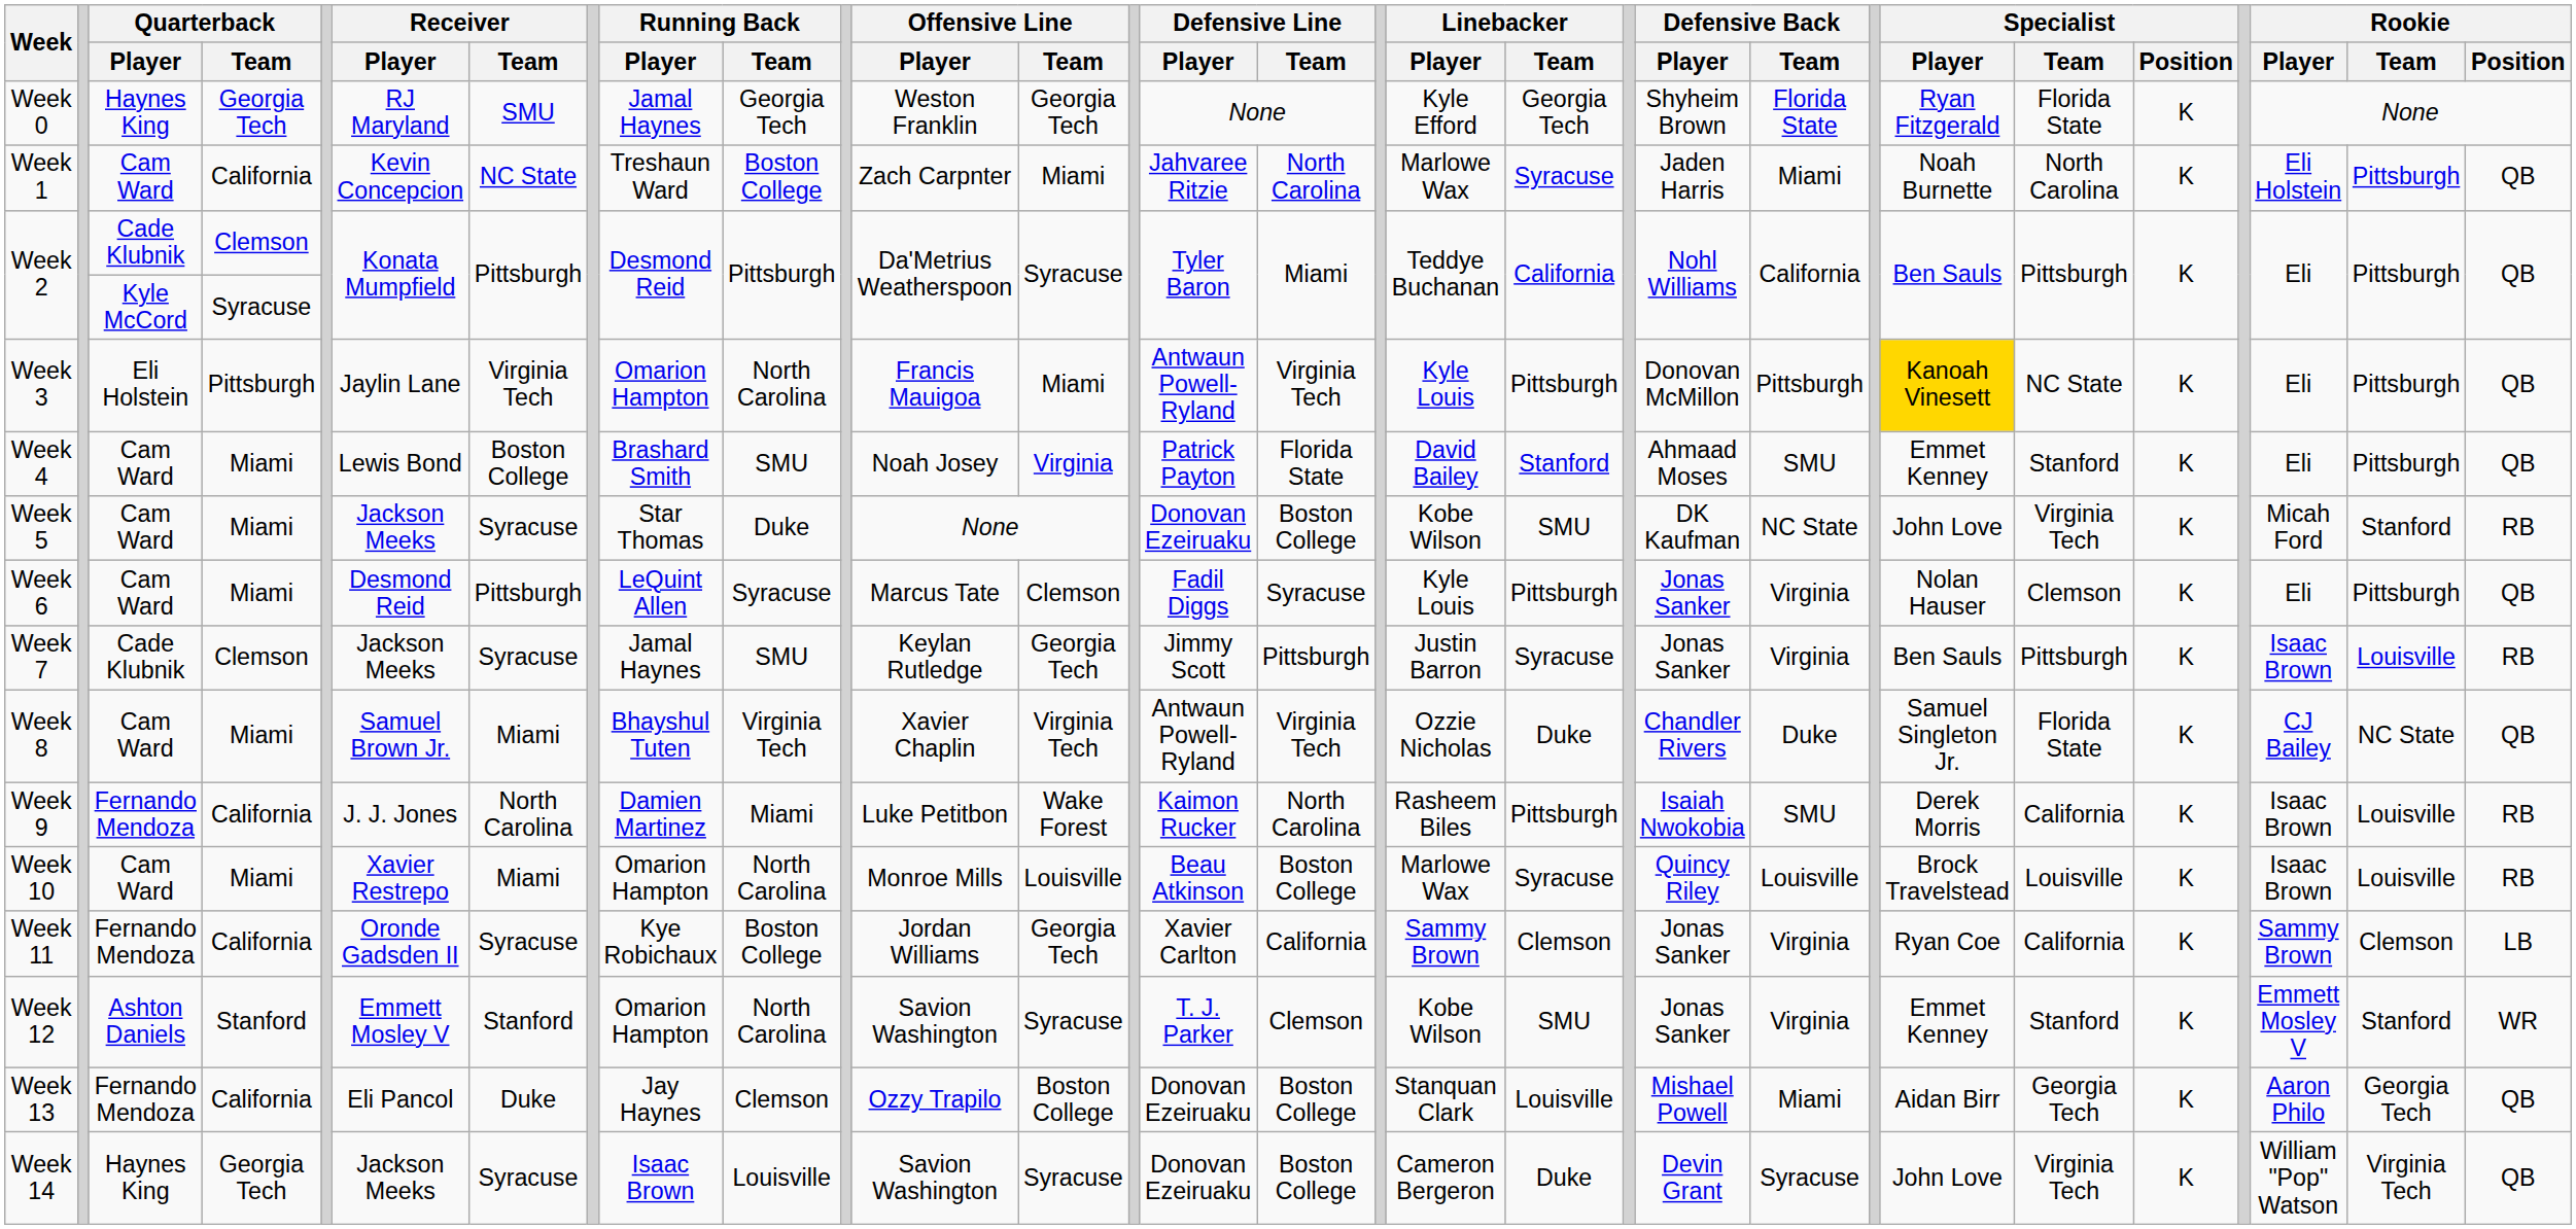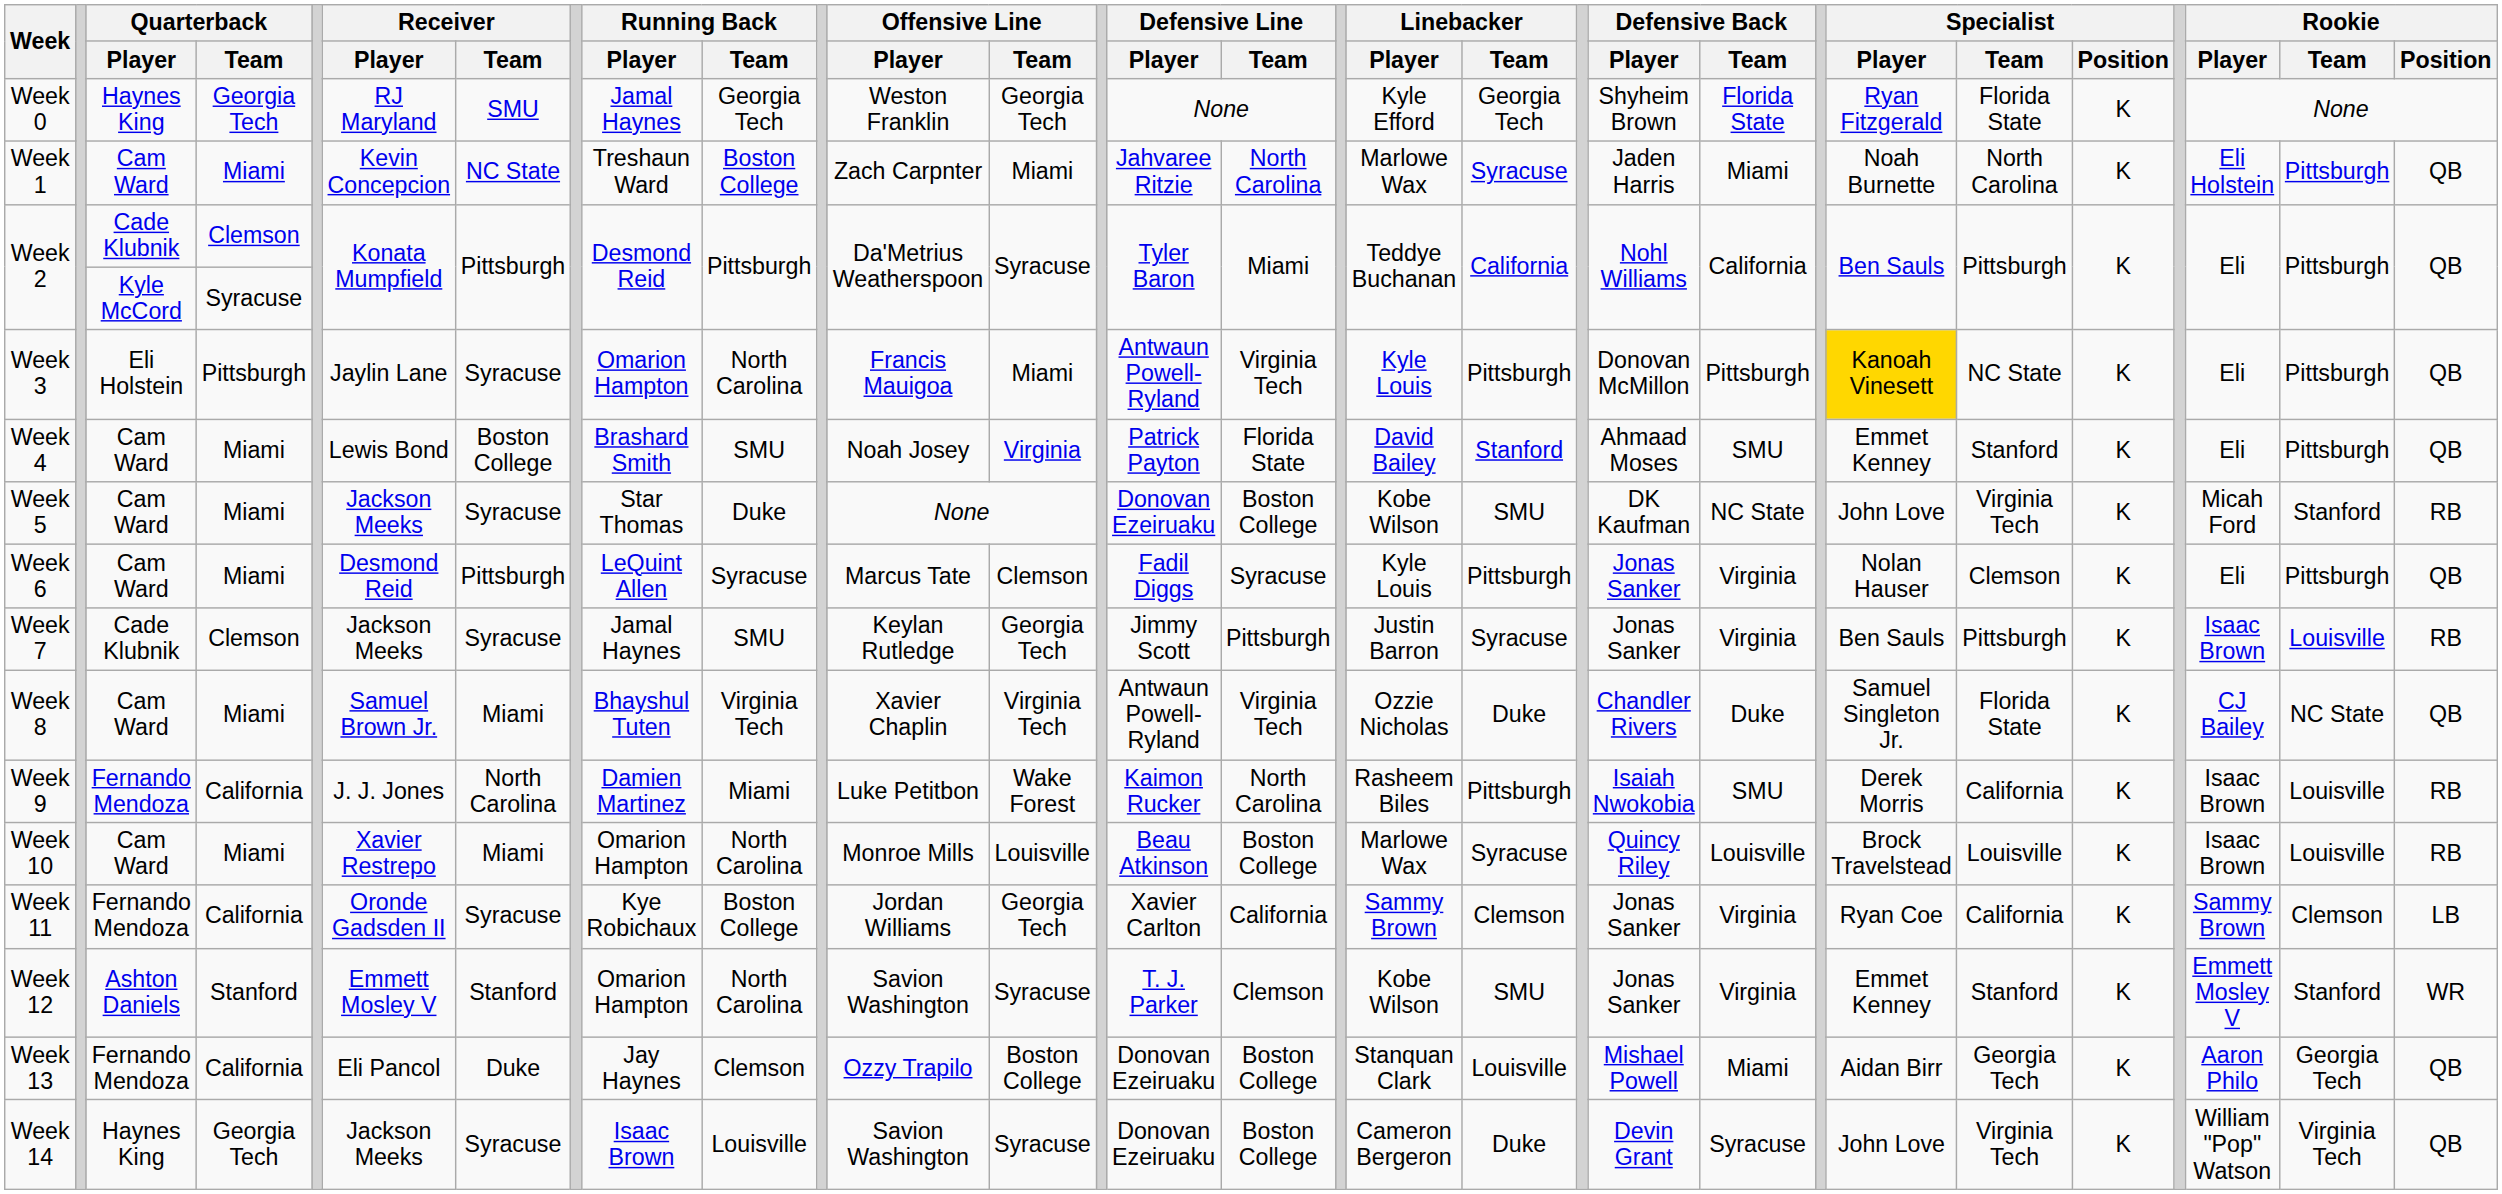Week 1 | Quarterback / Team: California -> Miami
Week 3 | Receiver / Team: Virginia Tech -> Syracuse
